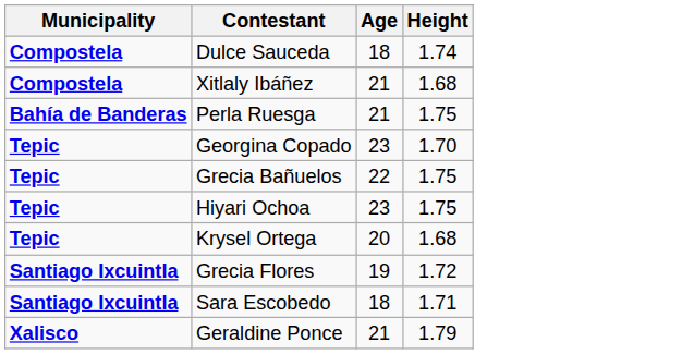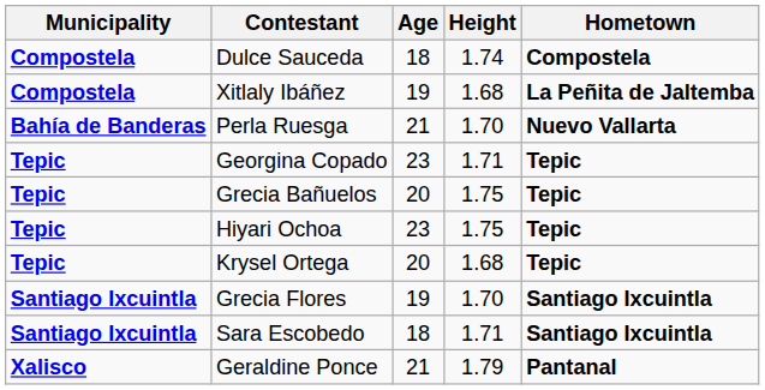+ column: Hometown | Compostela | La Peñita de Jaltemba | Nuevo Vallarta | Tepic | Tepic | Tepic | Tepic | Santiago Ixcuintla | Santiago Ixcuintla | Pantanal
Xitlaly Ibáñez | Age: 21 -> 19
Perla Ruesga | Height: 1.75 -> 1.70
Georgina Copado | Height: 1.70 -> 1.71
Grecia Bañuelos | Age: 22 -> 20
Grecia Flores | Height: 1.72 -> 1.70
